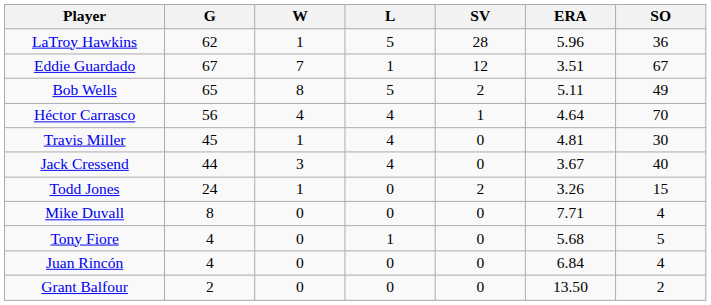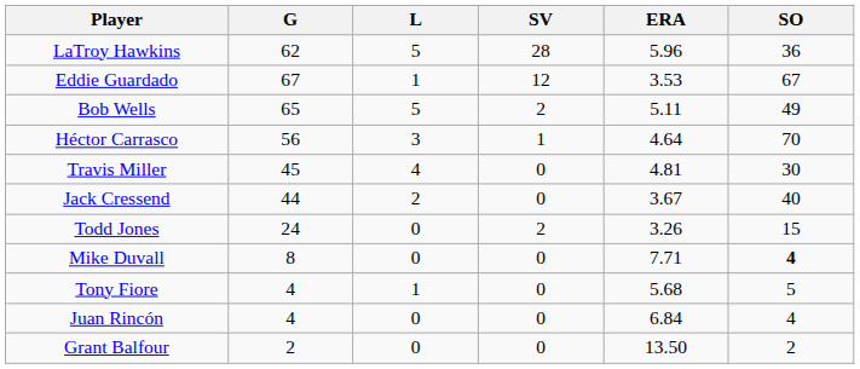- column: W | 1 | 7 | 8 | 4 | 1 | 3 | 1 | 0 | 0 | 0 | 0
Eddie Guardado | ERA: 3.51 -> 3.53
Héctor Carrasco | L: 4 -> 3
Jack Cressend | L: 4 -> 2
Mike Duvall | SO: normal -> bold
